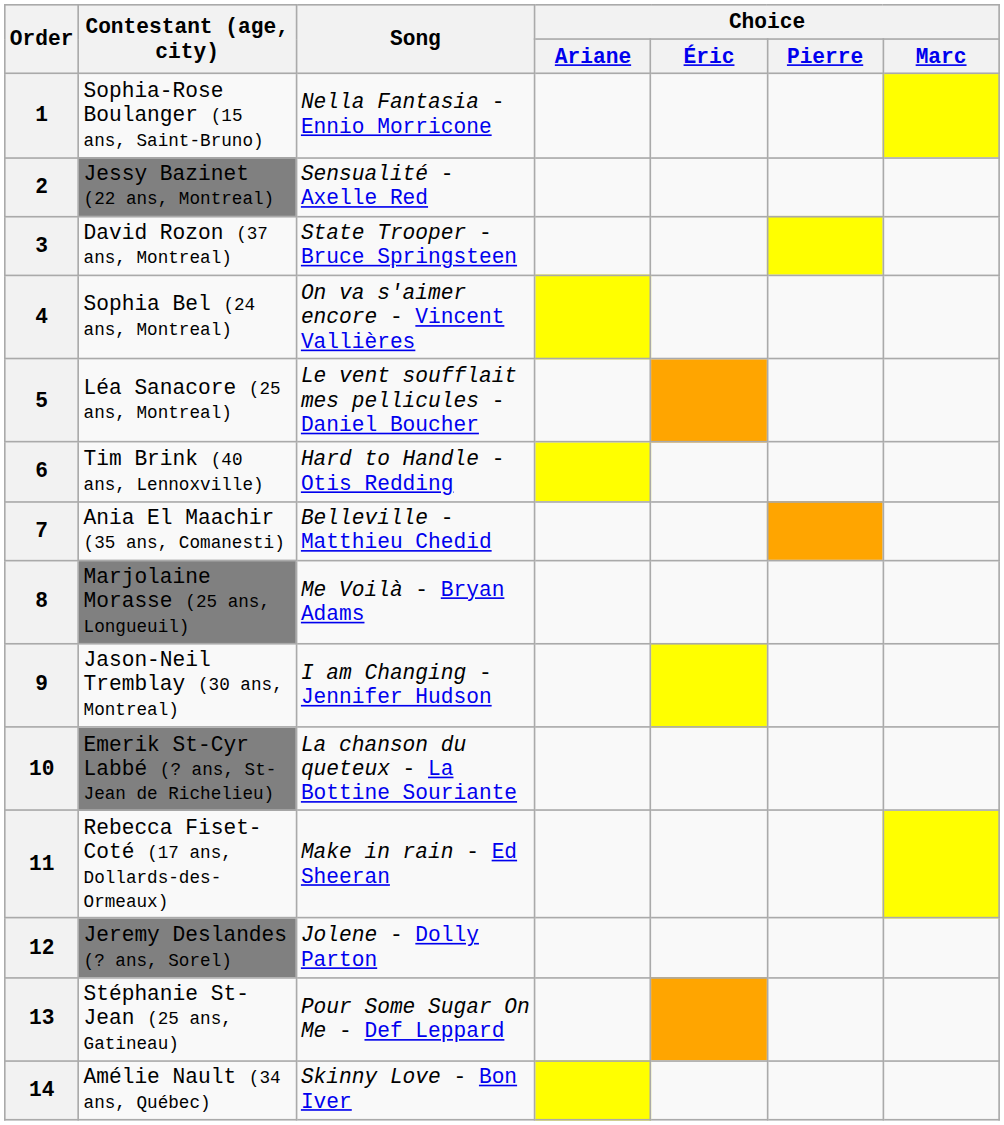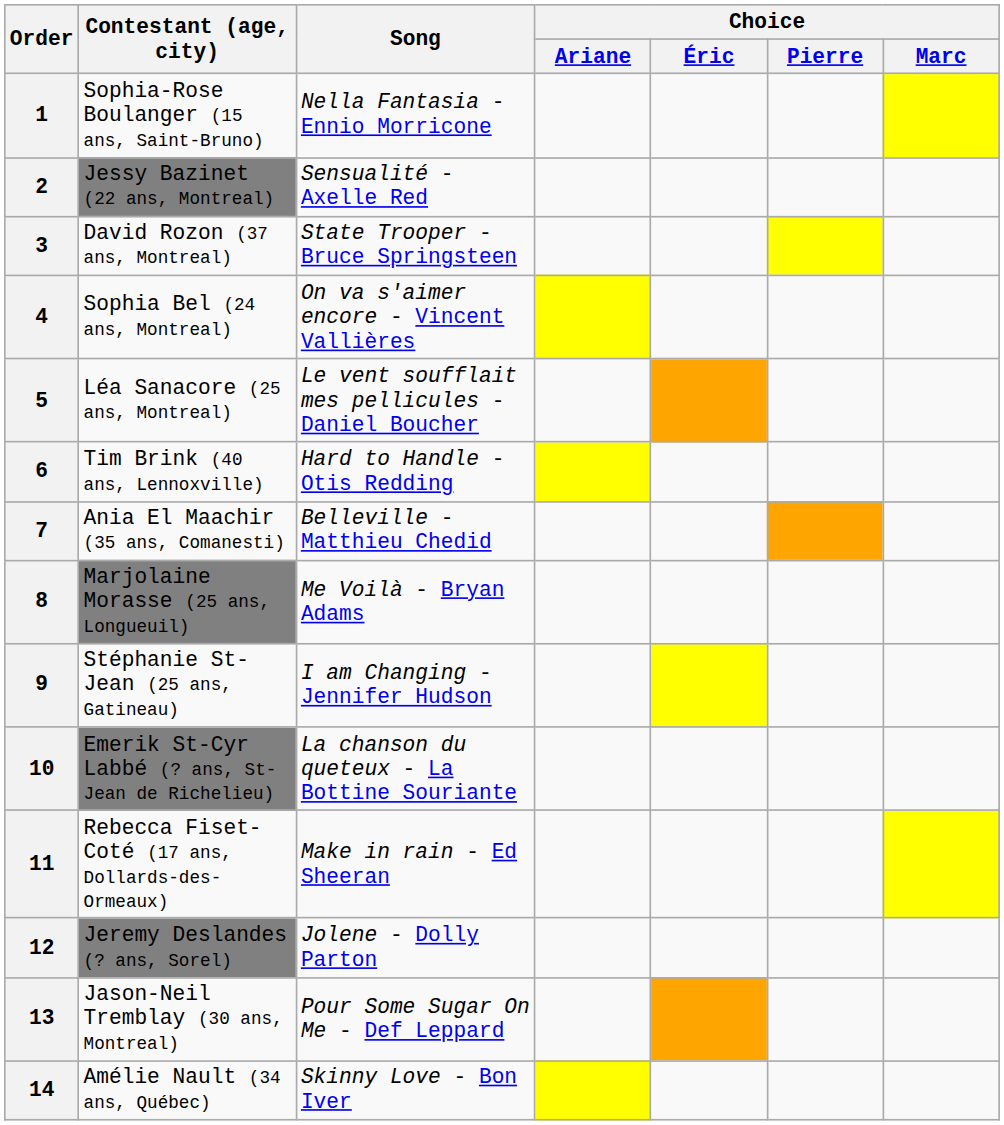9 | Contestant (age, city): Jason-Neil Tremblay (30 ans, Montreal) -> Stéphanie St-Jean (25 ans, Gatineau)
13 | Contestant (age, city): Stéphanie St-Jean (25 ans, Gatineau) -> Jason-Neil Tremblay (30 ans, Montreal)
